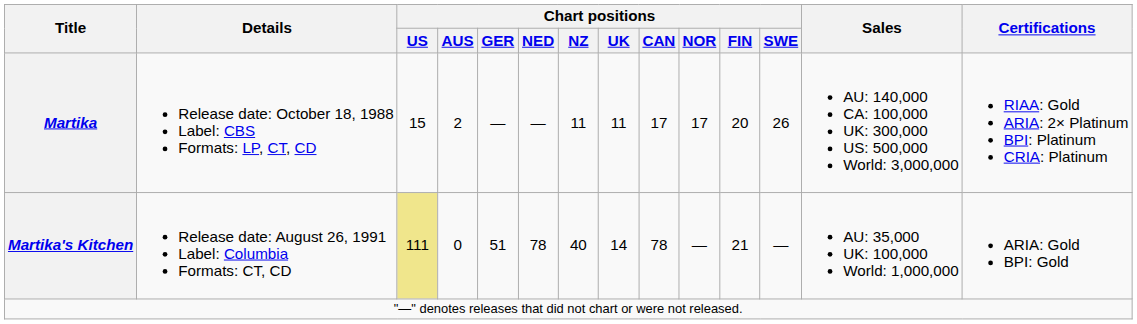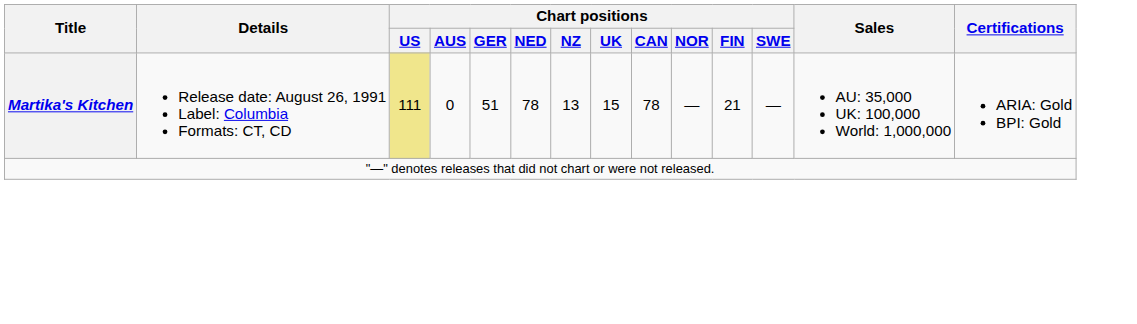- row: Martika | Release date: October 18, 1988 Label: CBS Formats: LP, CT, CD | 15 | 2 | — | — | 11 | 11 | 17 | 17 | 20 | 26 | AU: 140,000 CA: 100,000 UK: 300,000 US: 500,000 World: 3,000,000 | RIAA: Gold ARIA: 2× Platinum BPI: Platinum CRIA: Platinum
Martika's Kitchen | Chart positions / NZ: 40 -> 13
Martika's Kitchen | Chart positions / UK: 14 -> 15
